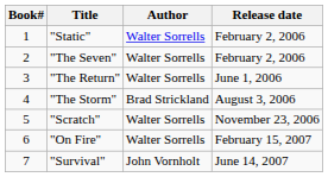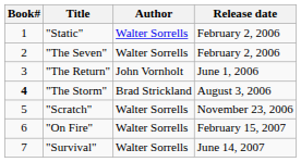"The Return" | Author: Walter Sorrells -> John Vornholt
"The Storm" | Book#: normal -> bold
"Survival" | Author: John Vornholt -> Walter Sorrells
